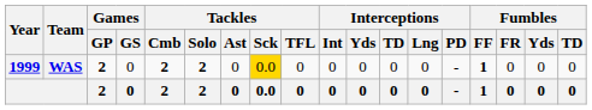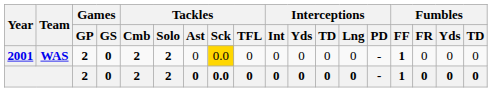WAS | Year: 1999 -> 2001
WAS | Games / GS: normal -> bold
